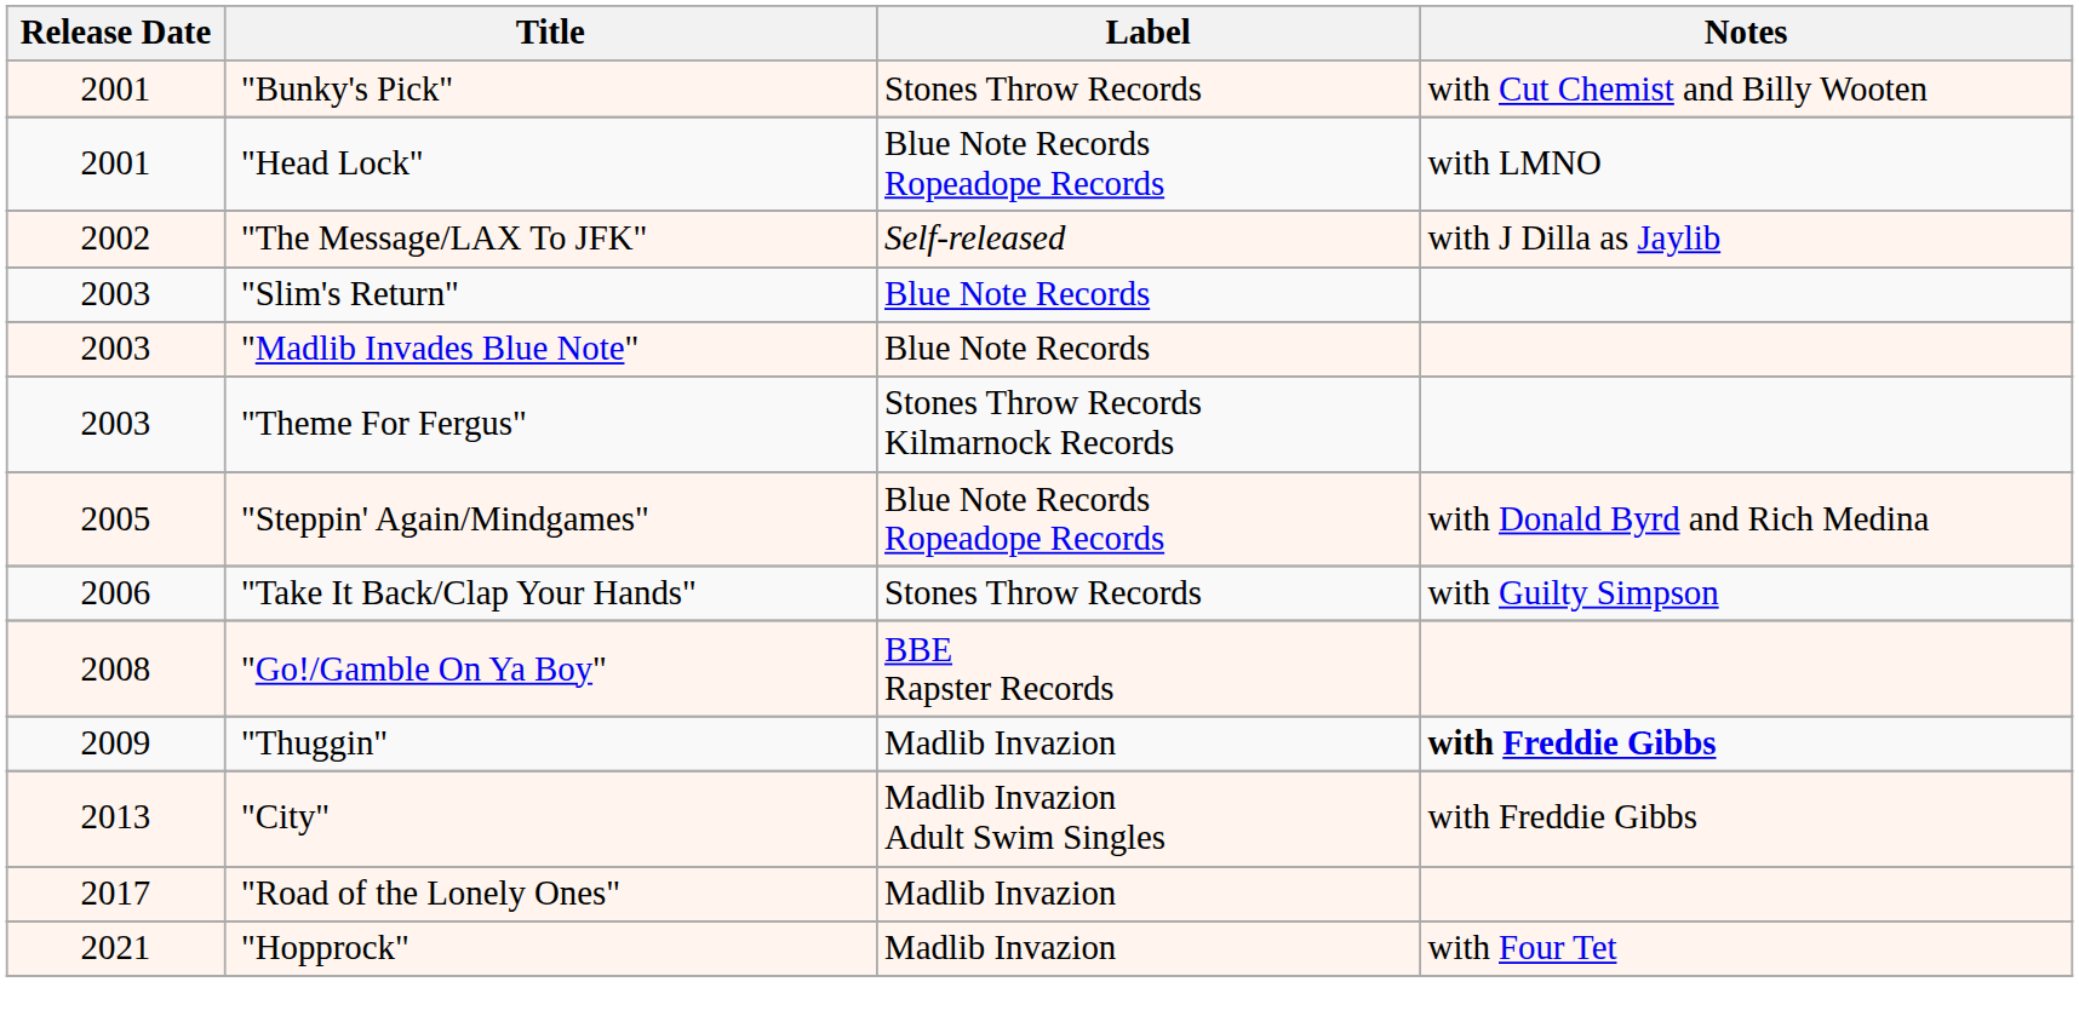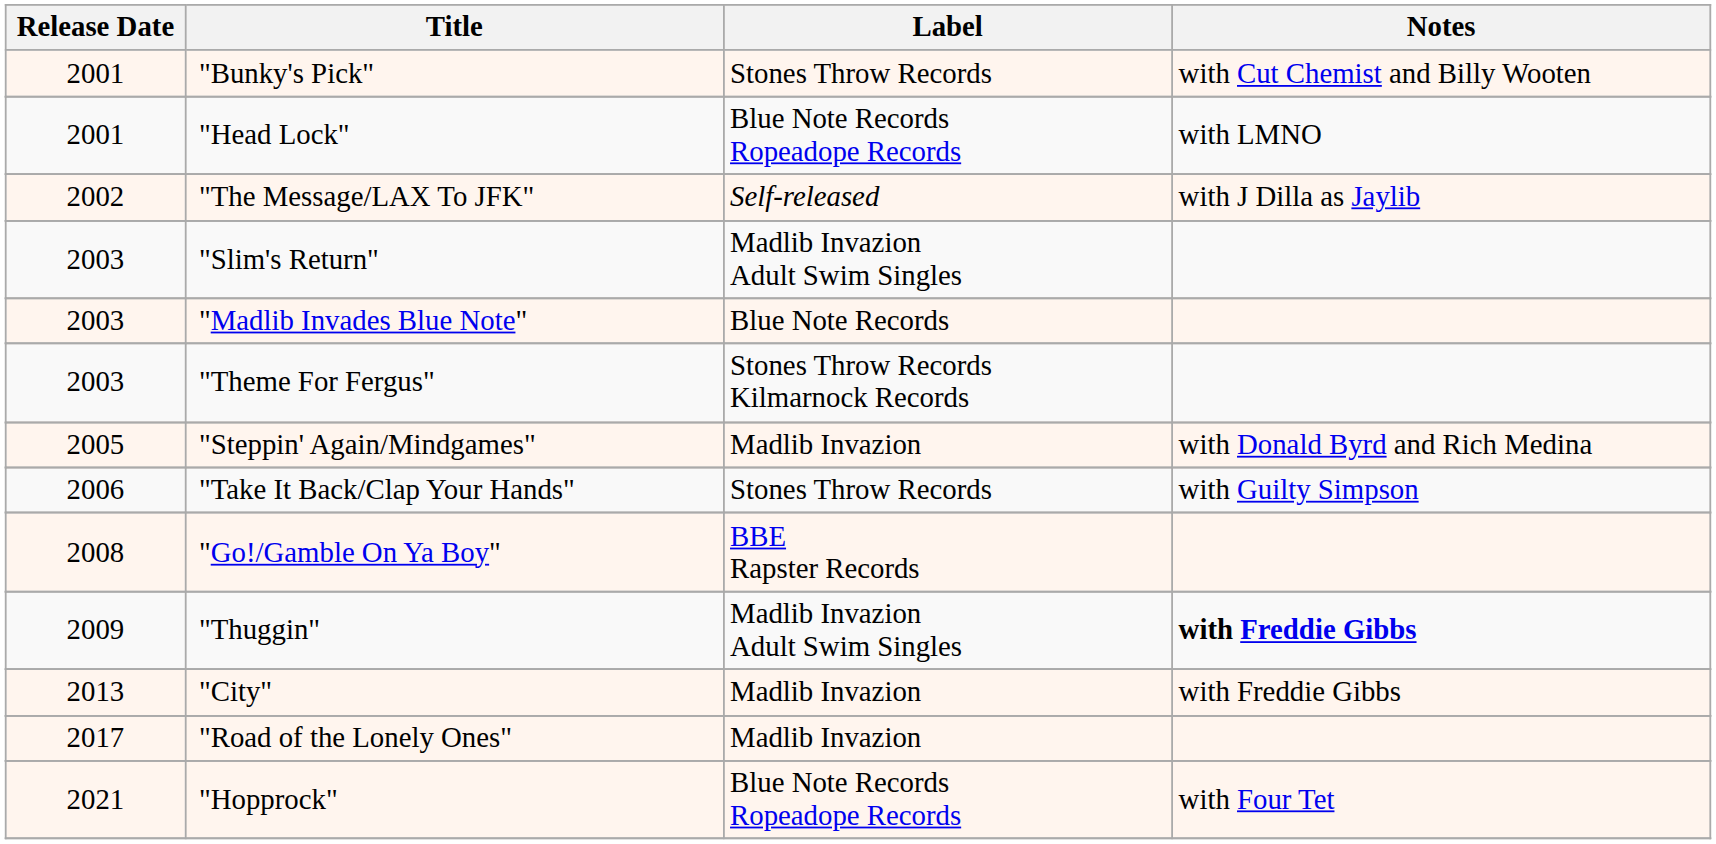"Slim's Return" | Label: Blue Note Records -> Madlib Invazion Adult Swim Singles
"Steppin' Again/Mindgames" | Label: Blue Note Records Ropeadope Records -> Madlib Invazion
"Thuggin" | Label: Madlib Invazion -> Madlib Invazion Adult Swim Singles
"City" | Label: Madlib Invazion Adult Swim Singles -> Madlib Invazion
"Hopprock" | Label: Madlib Invazion -> Blue Note Records Ropeadope Records
